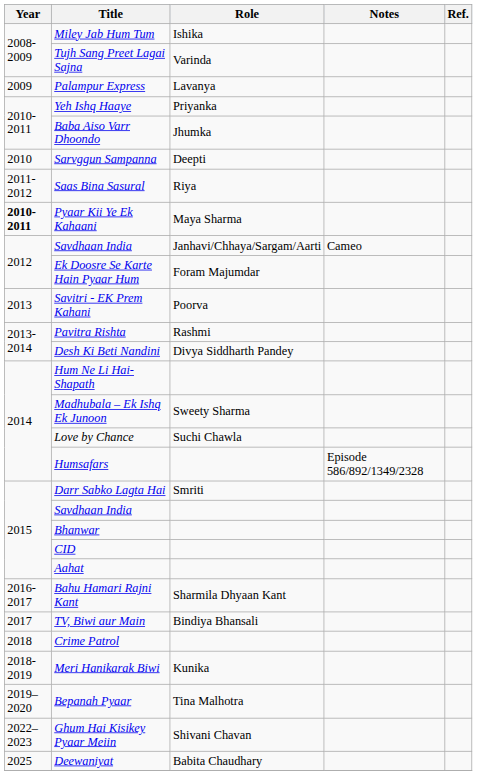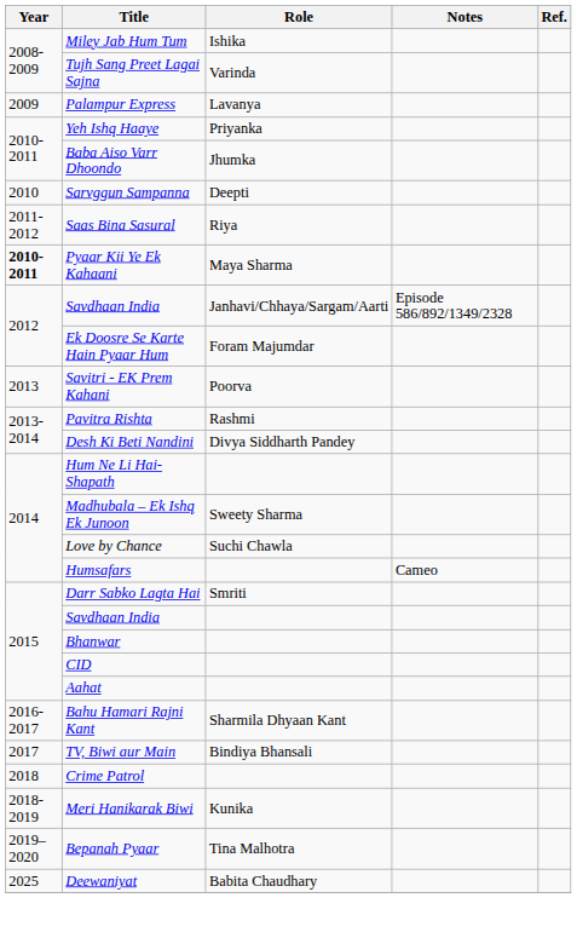Savdhaan India / Janhavi/Chhaya/Sargam/Aarti | Notes: Cameo -> Episode 586/892/1349/2328
Humsafars | Notes: Episode 586/892/1349/2328 -> Cameo
- row: 2022–2023 | Ghum Hai Kisikey Pyaar Meiin | Shivani Chavan
